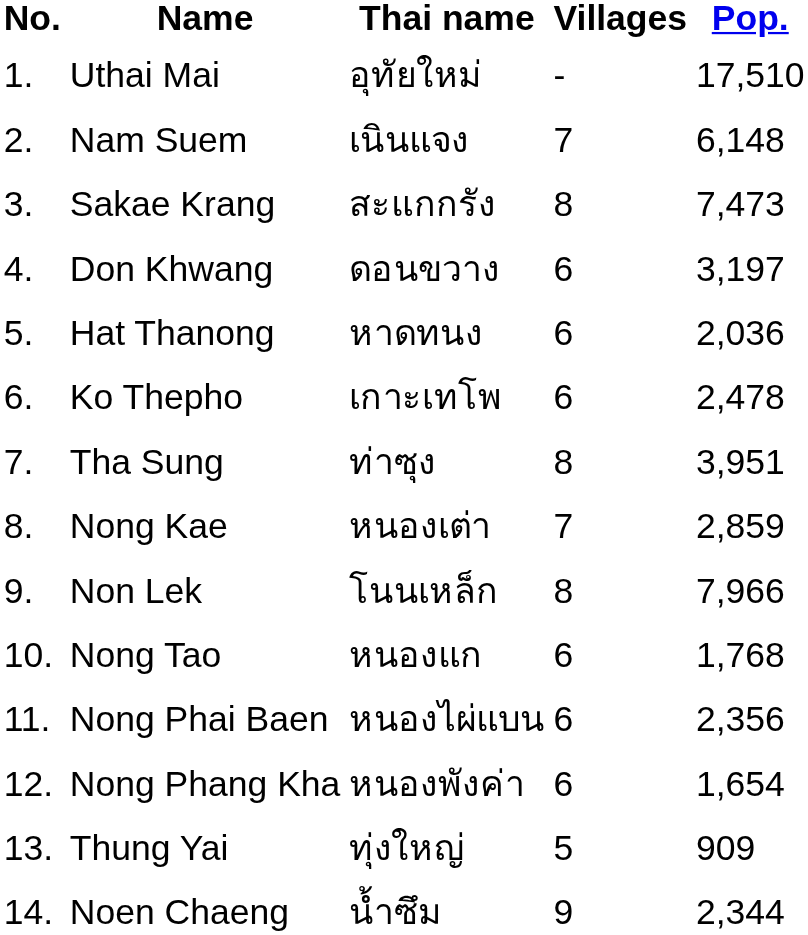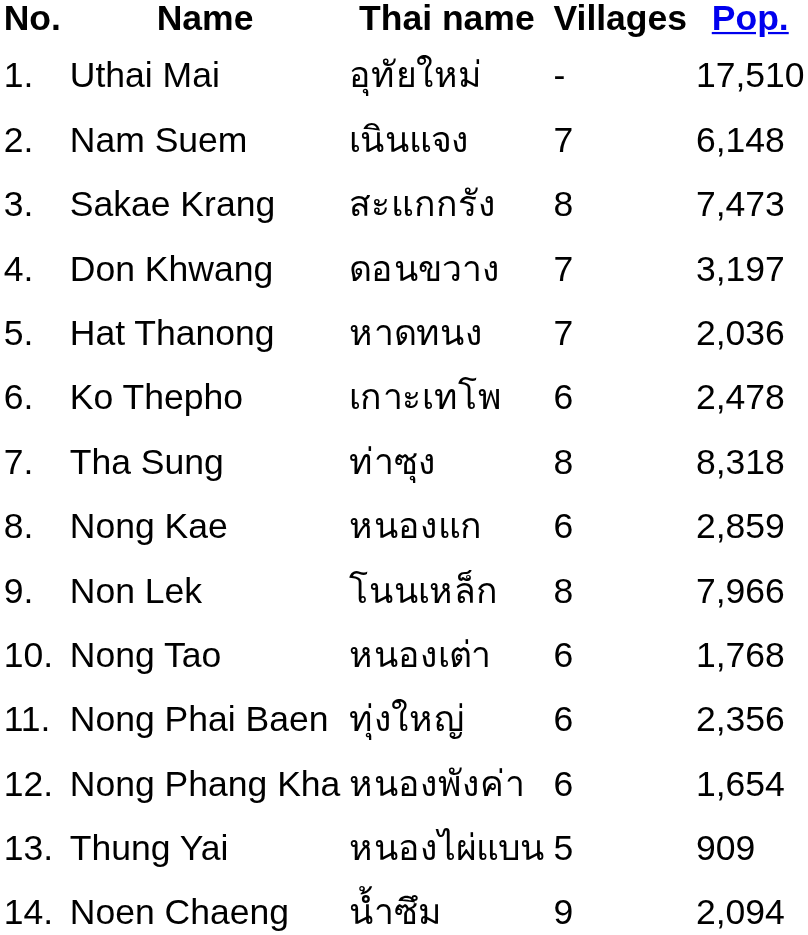Don Khwang | Villages: 6 -> 7
Hat Thanong | Villages: 6 -> 7
Tha Sung | Pop.: 3,951 -> 8,318
Nong Kae | Thai name: หนองเต่า -> หนองแก
Nong Kae | Villages: 7 -> 6
Nong Tao | Thai name: หนองแก -> หนองเต่า
Nong Phai Baen | Thai name: หนองไผ่แบน -> ทุ่งใหญ่
Thung Yai | Thai name: ทุ่งใหญ่ -> หนองไผ่แบน
Noen Chaeng | Pop.: 2,344 -> 2,094
